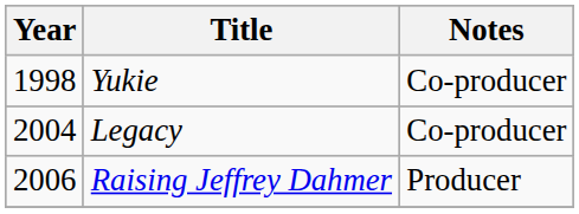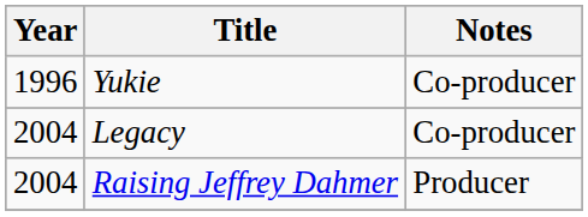Yukie | Year: 1998 -> 1996
Raising Jeffrey Dahmer | Year: 2006 -> 2004
